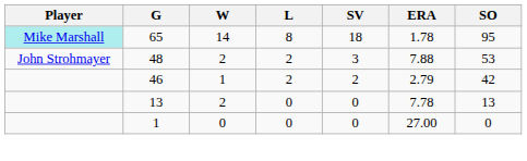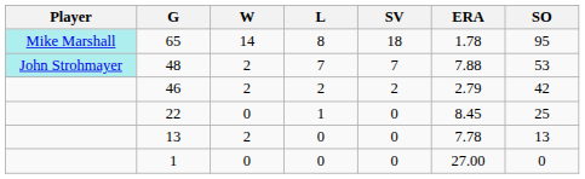48 | Player: no background -> paleturquoise background
48 | L: 2 -> 7
48 | SV: 3 -> 7
46 | W: 1 -> 2
+ row: 22 | 0 | 1 | 0 | 8.45 | 25
